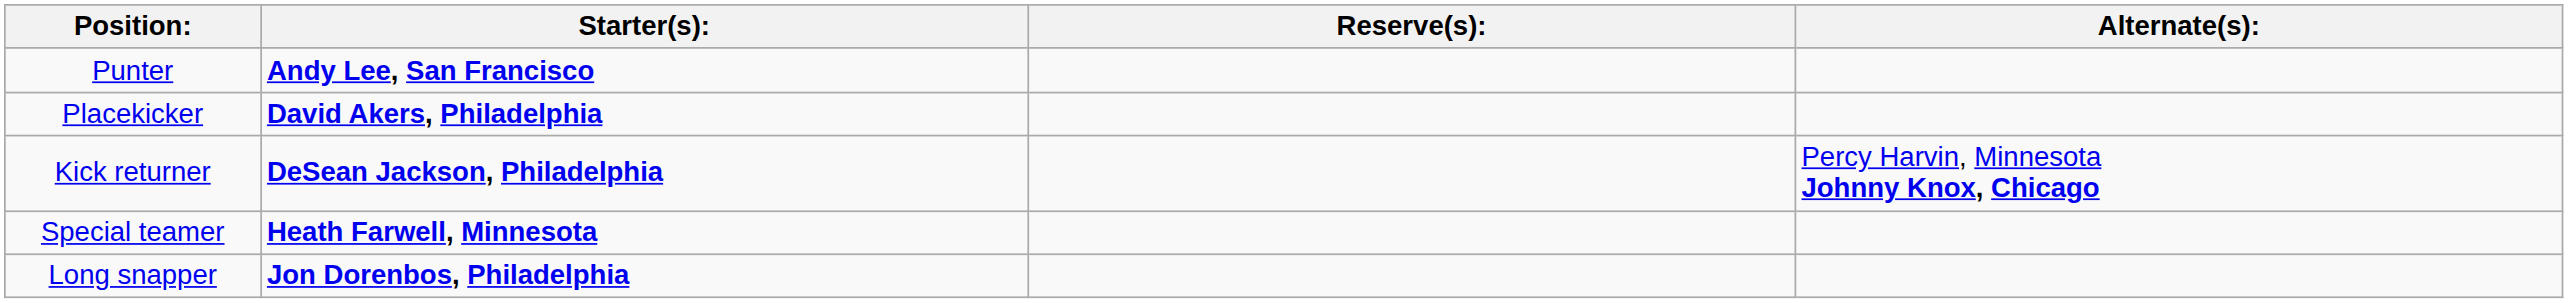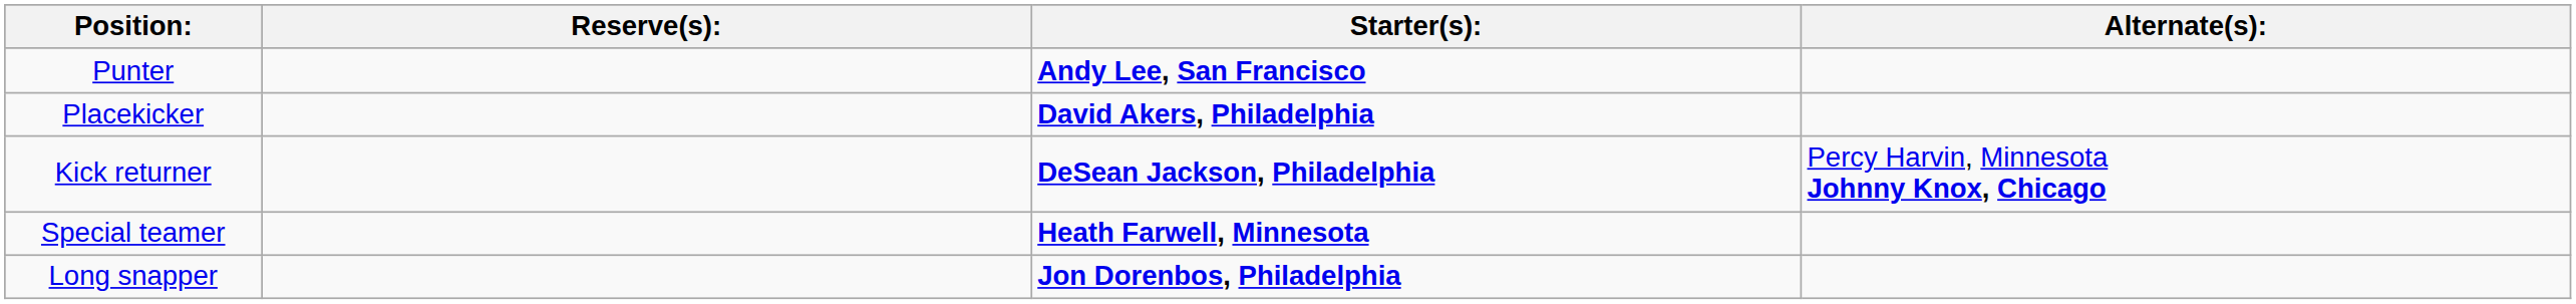columns swapped: Starter(s): <-> Reserve(s):
